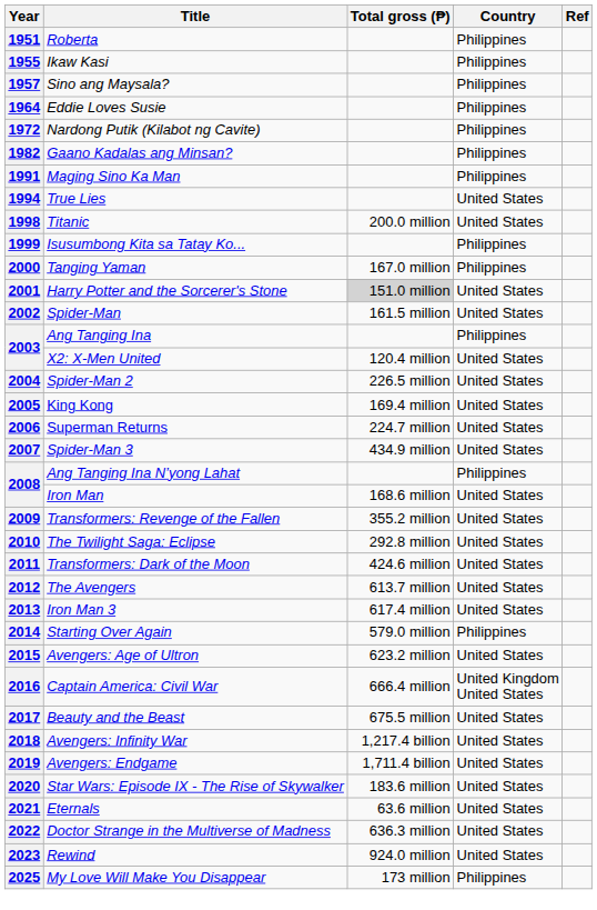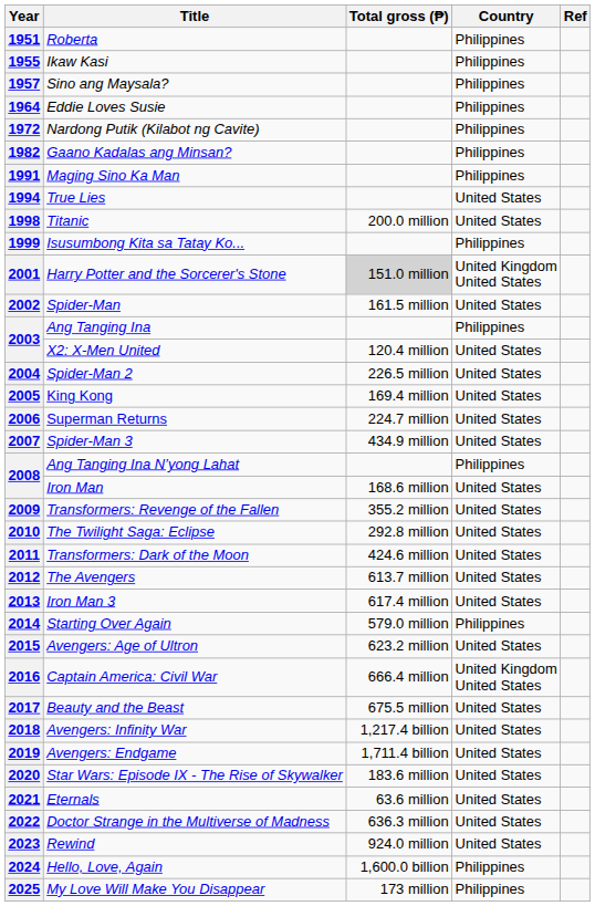- row: 2000 | Tanging Yaman | 167.0 million | Philippines
2001 | Country: United States -> United Kingdom United States
+ row: 2024 | Hello, Love, Again | 1,600.0 billion | Philippines
